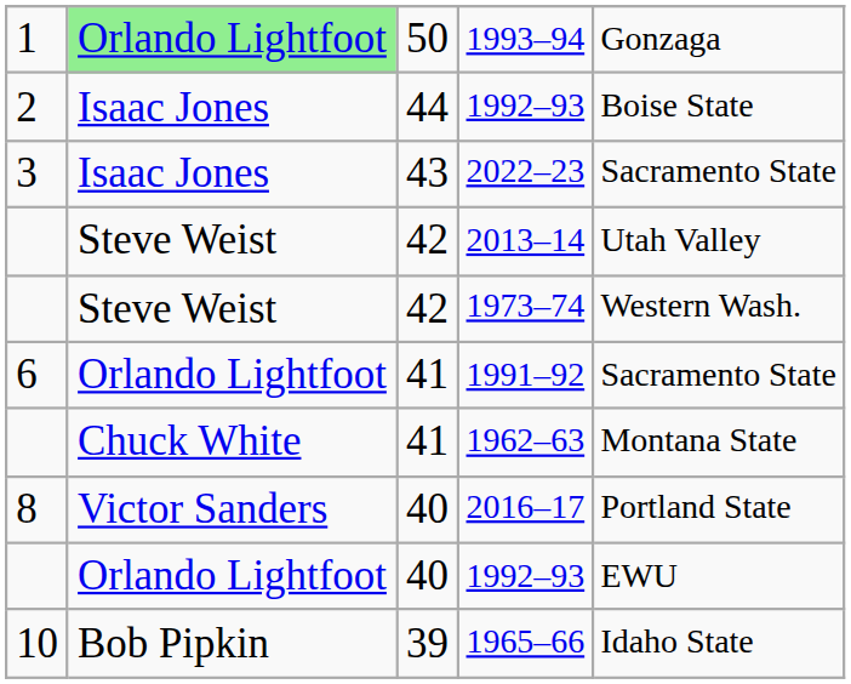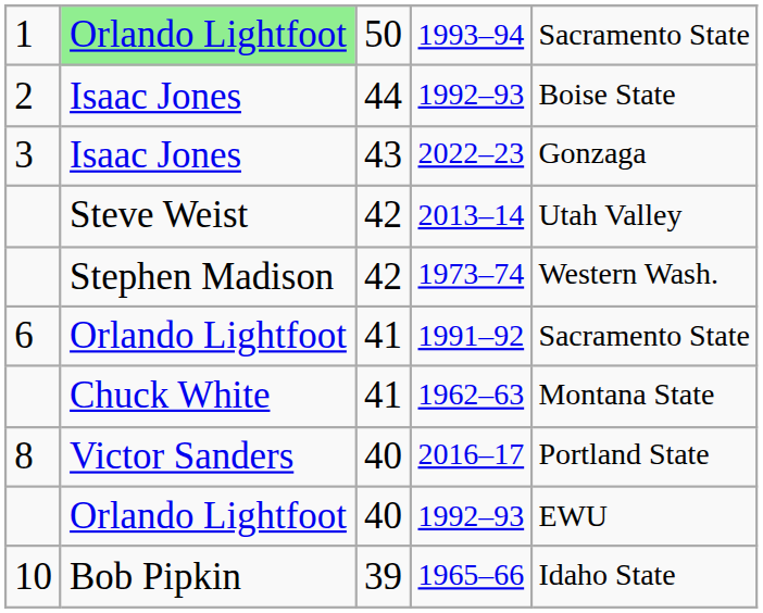1993–94 | column 5: Gonzaga -> Sacramento State
2022–23 | column 5: Sacramento State -> Gonzaga
1973–74 | column 2: Steve Weist -> Stephen Madison
